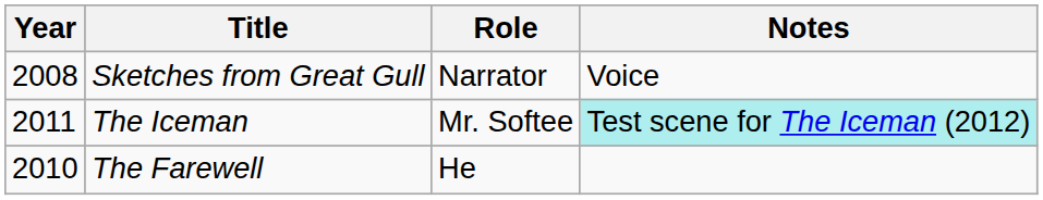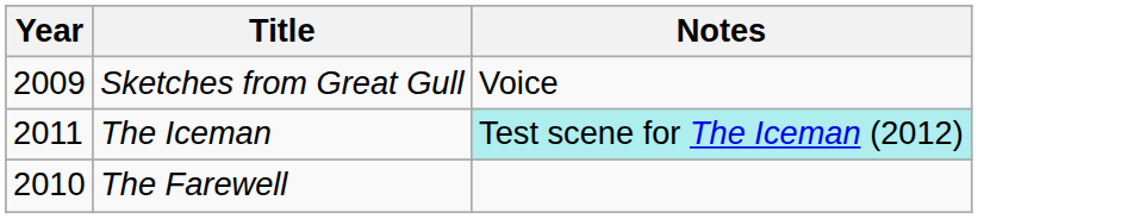- column: Role | Narrator | Mr. Softee | He
Sketches from Great Gull | Year: 2008 -> 2009
